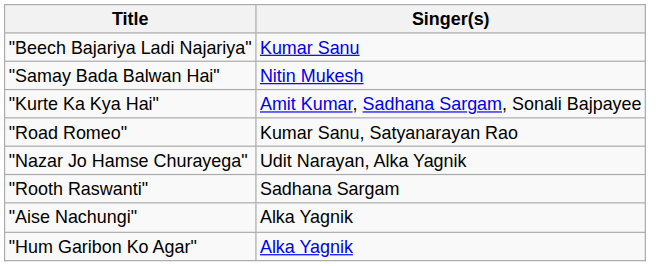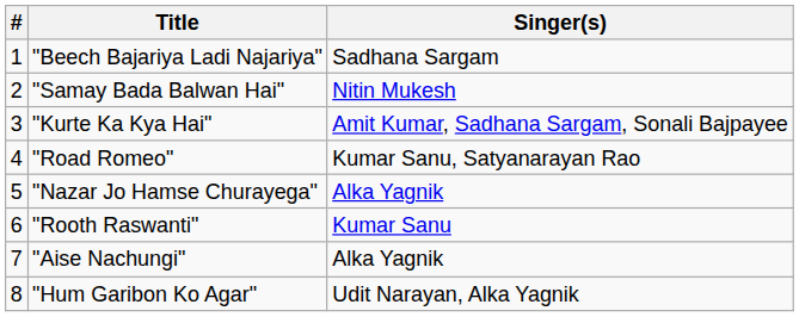+ column: # | 1 | 2 | 3 | 4 | 5 | 6 | 7 | 8
"Beech Bajariya Ladi Najariya" | Singer(s): Kumar Sanu -> Sadhana Sargam
"Nazar Jo Hamse Churayega" | Singer(s): Udit Narayan, Alka Yagnik -> Alka Yagnik
"Rooth Raswanti" | Singer(s): Sadhana Sargam -> Kumar Sanu
"Hum Garibon Ko Agar" | Singer(s): Alka Yagnik -> Udit Narayan, Alka Yagnik
